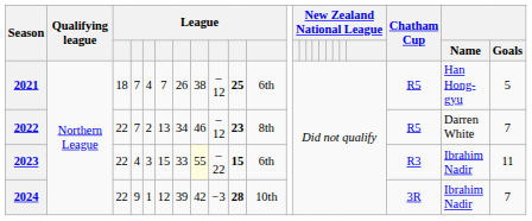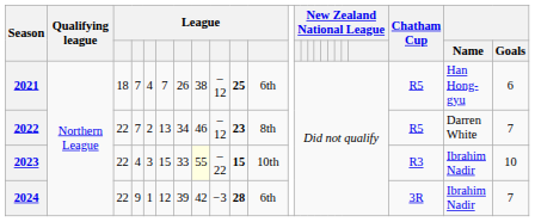2021 | Goals: 5 -> 6
2023 | column 11: 6th -> 10th
2023 | Goals: 11 -> 10
2024 | column 11: 10th -> 6th
